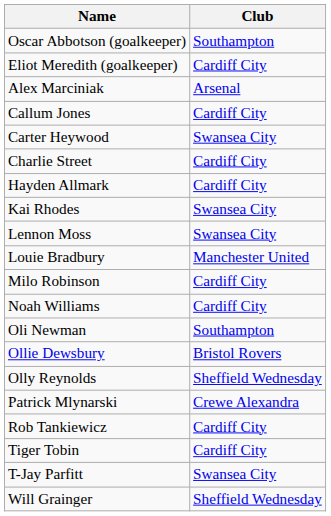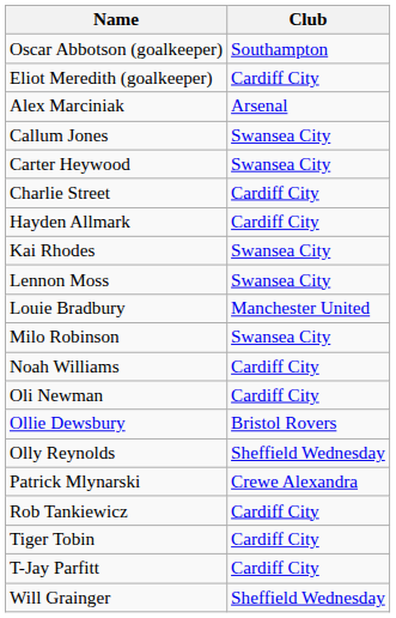Callum Jones | Club: Cardiff City -> Swansea City
Milo Robinson | Club: Cardiff City -> Swansea City
Oli Newman | Club: Southampton -> Cardiff City
T-Jay Parfitt | Club: Swansea City -> Cardiff City
